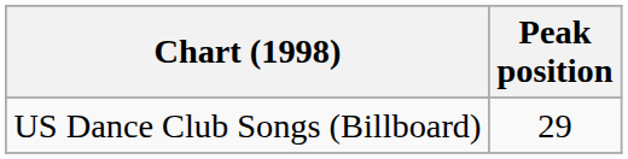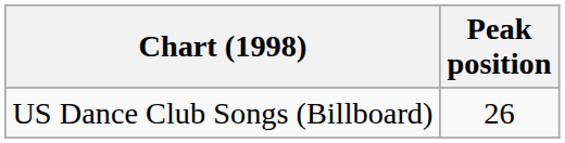US Dance Club Songs (Billboard) | Peak position: 29 -> 26
